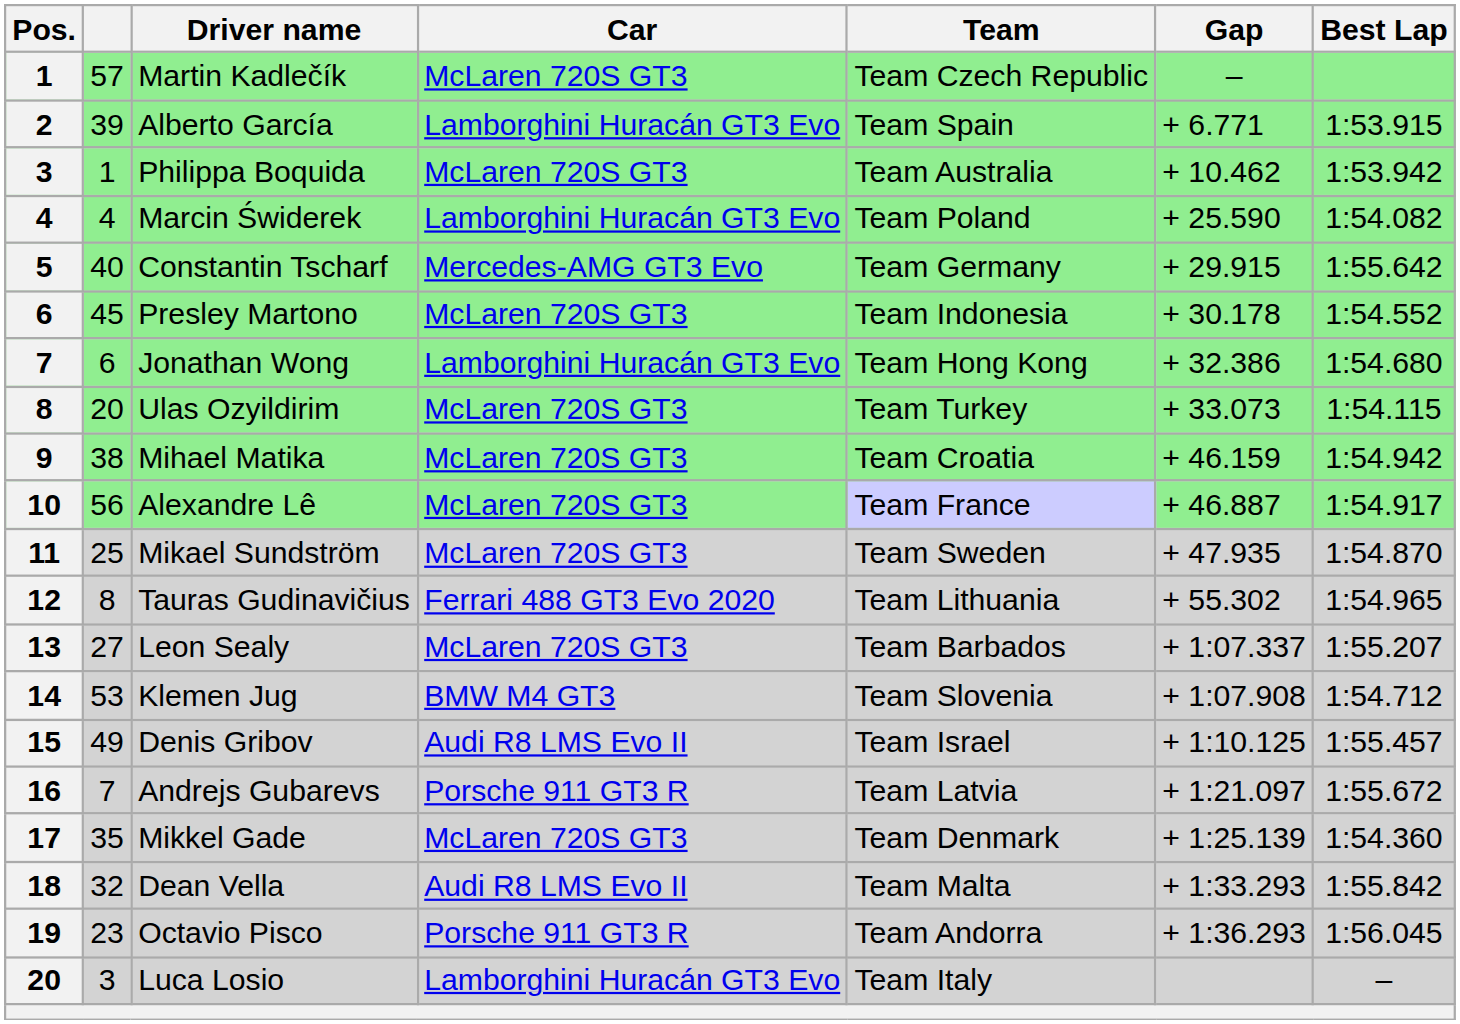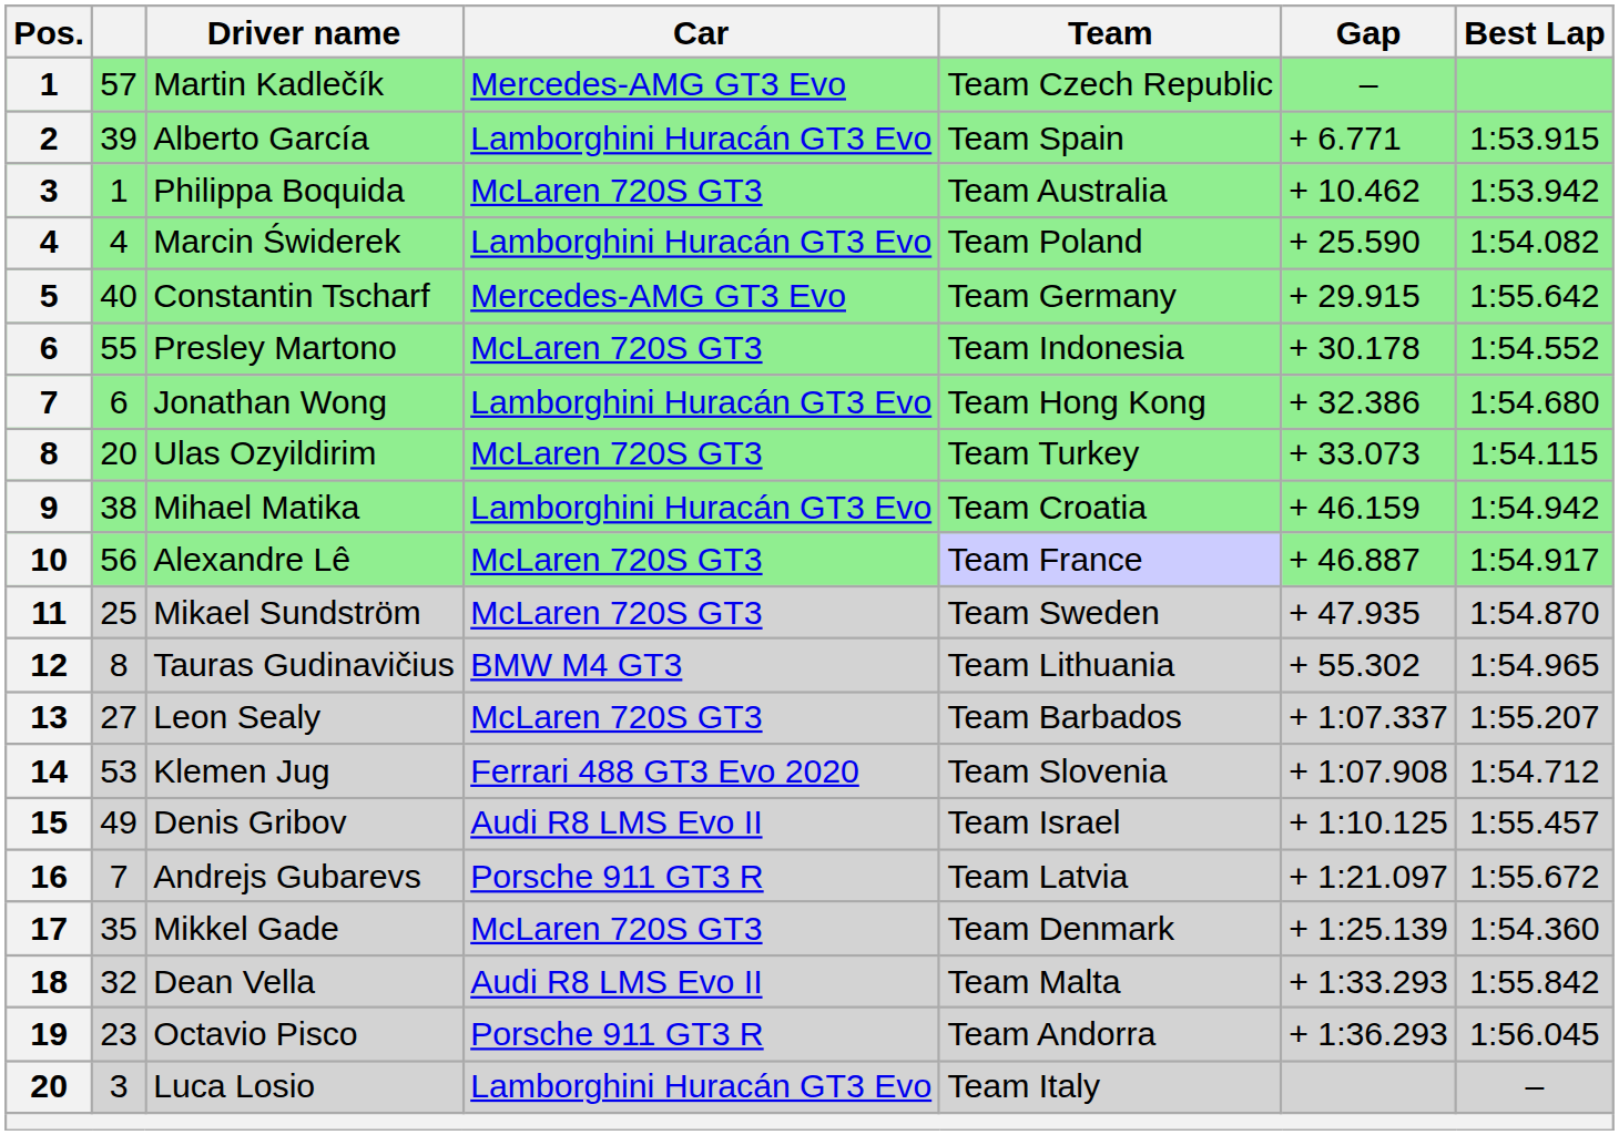Martin Kadlečík | Car: McLaren 720S GT3 -> Mercedes-AMG GT3 Evo
Presley Martono | column 2: 45 -> 55
Mihael Matika | Car: McLaren 720S GT3 -> Lamborghini Huracán GT3 Evo
Tauras Gudinavičius | Car: Ferrari 488 GT3 Evo 2020 -> BMW M4 GT3
Klemen Jug | Car: BMW M4 GT3 -> Ferrari 488 GT3 Evo 2020
